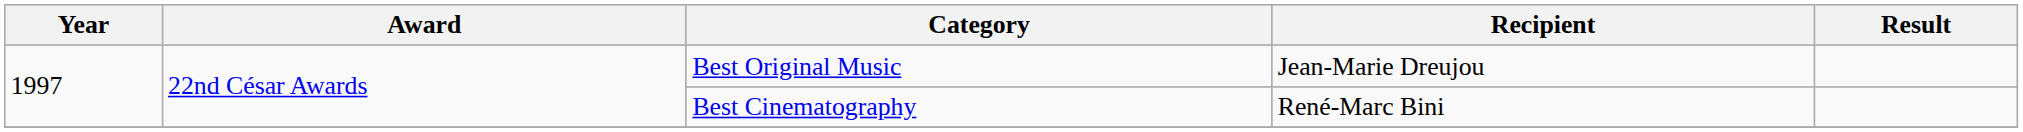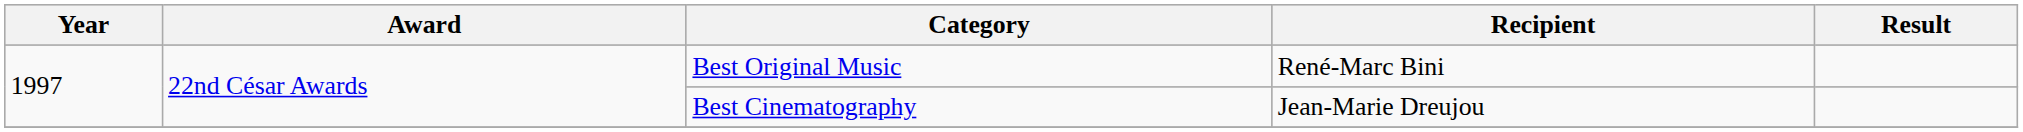Best Original Music | Recipient: Jean-Marie Dreujou -> René-Marc Bini
Best Cinematography | Recipient: René-Marc Bini -> Jean-Marie Dreujou
